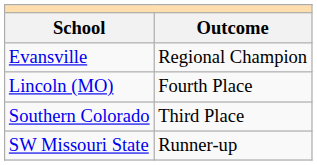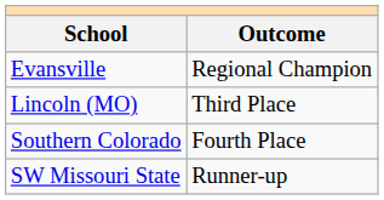Lincoln (MO) | Outcome: Fourth Place -> Third Place
Southern Colorado | Outcome: Third Place -> Fourth Place
